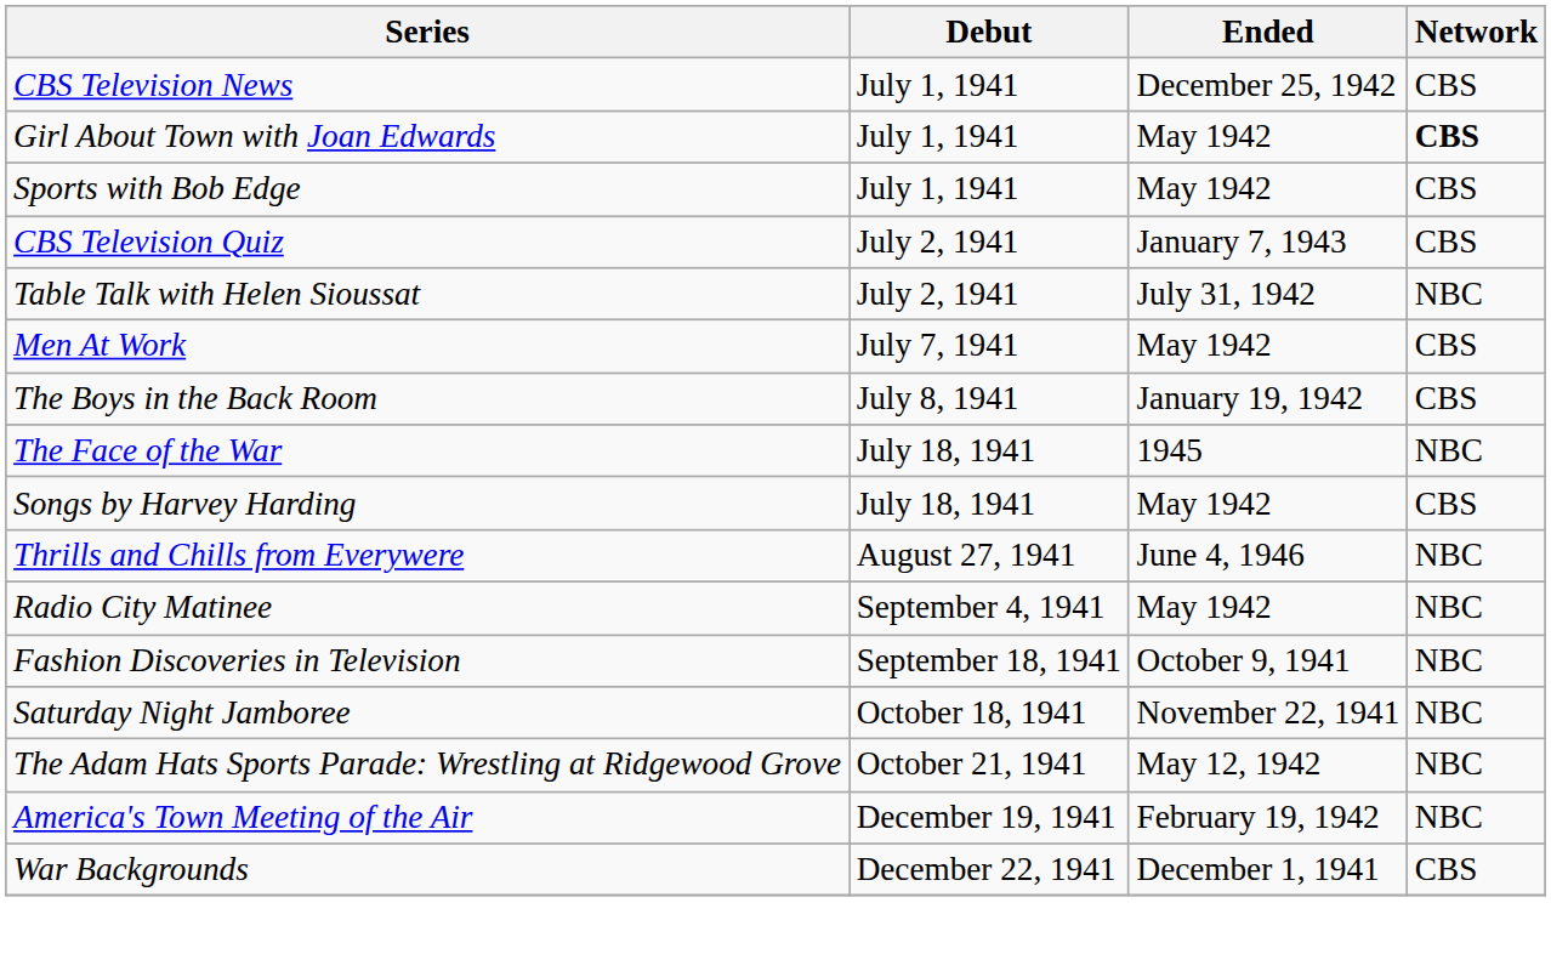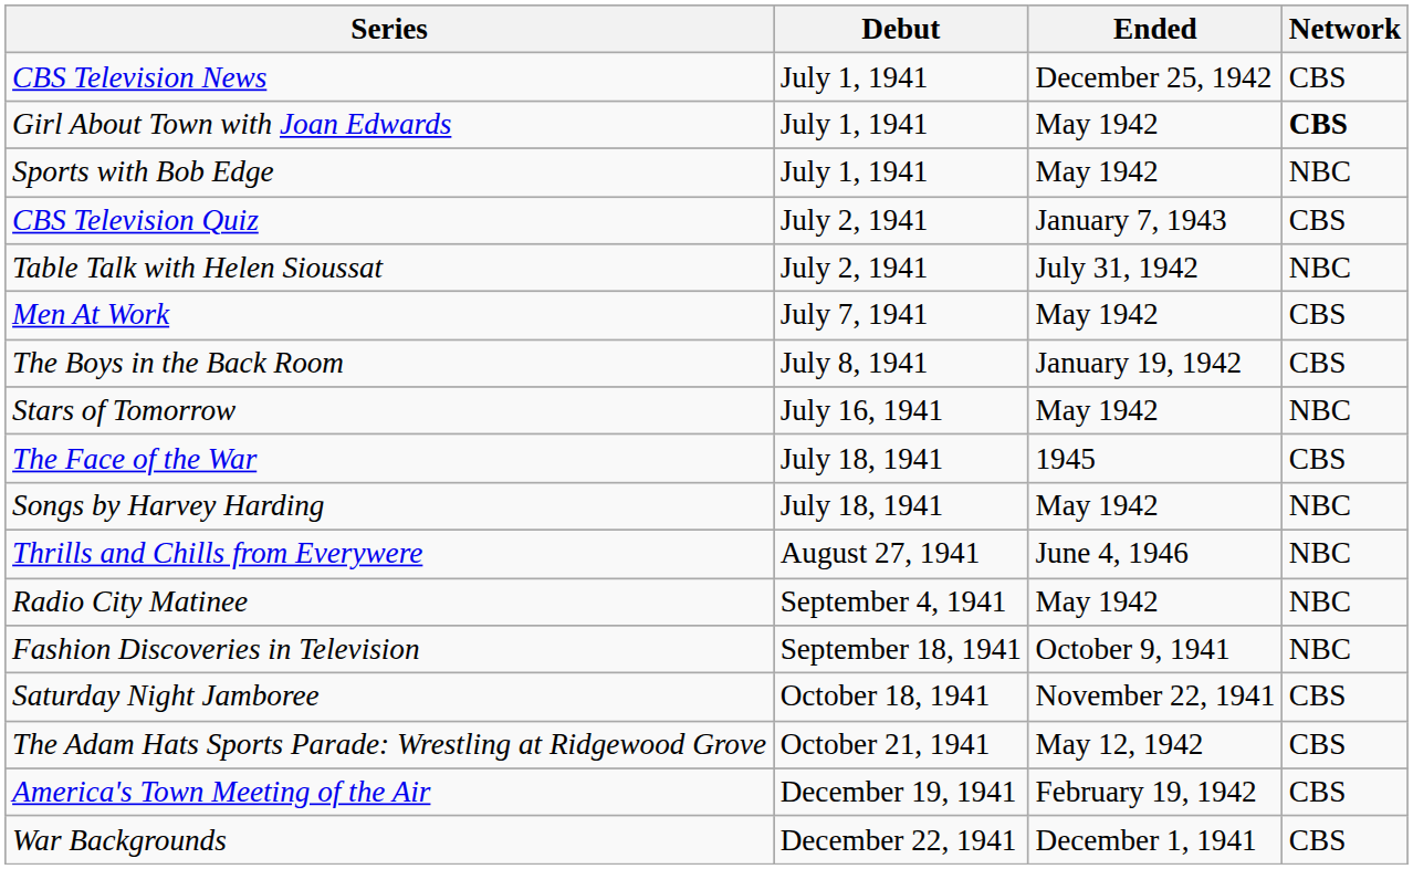Sports with Bob Edge | Network: CBS -> NBC
+ row: Stars of Tomorrow | July 16, 1941 | May 1942 | NBC
The Face of the War | Network: NBC -> CBS
Songs by Harvey Harding | Network: CBS -> NBC
Saturday Night Jamboree | Network: NBC -> CBS
The Adam Hats Sports Parade: Wrestling at Ridgewood Grove | Network: NBC -> CBS
America's Town Meeting of the Air | Network: NBC -> CBS
